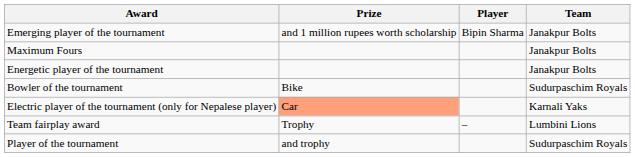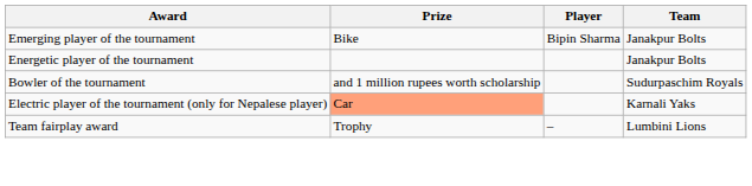Emerging player of the tournament | Prize: and 1 million rupees worth scholarship -> Bike
- row: Maximum Fours | Janakpur Bolts
Bowler of the tournament | Prize: Bike -> and 1 million rupees worth scholarship
- row: Player of the tournament | and trophy | Sudurpaschim Royals
